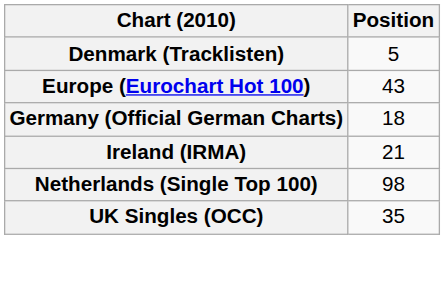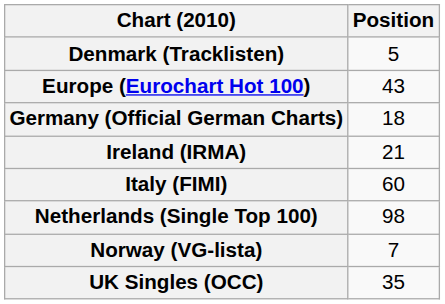+ row: Italy (FIMI) | 60
+ row: Norway (VG-lista) | 7
